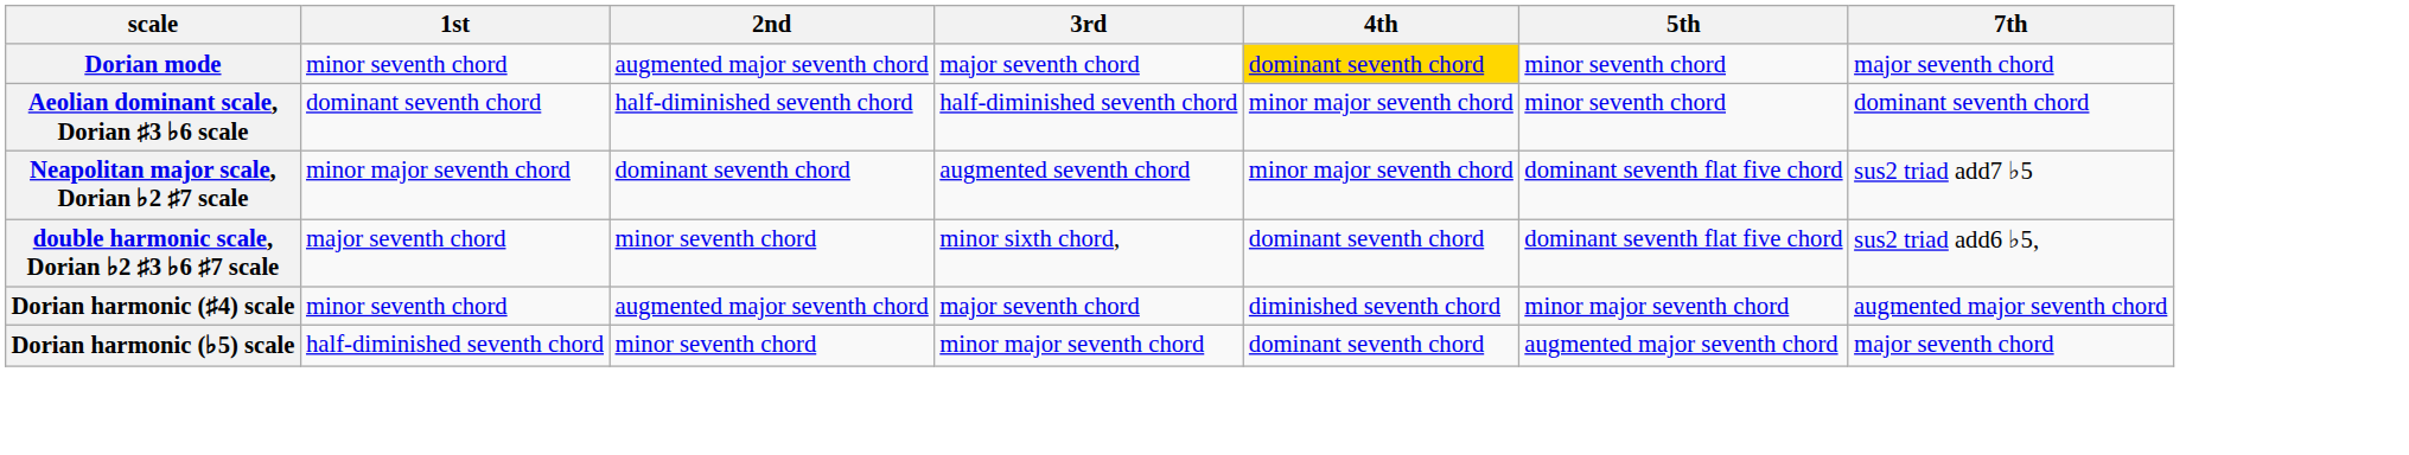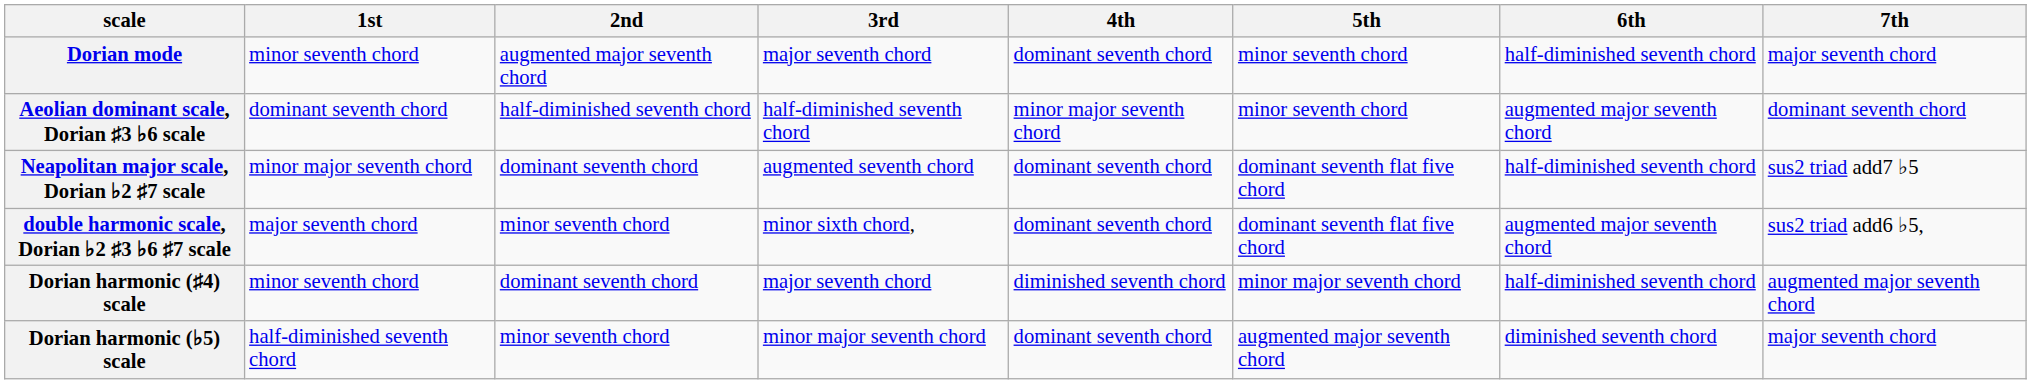+ column: 6th | half-diminished seventh chord | augmented major seventh chord | half-diminished seventh chord | augmented major seventh chord | half-diminished seventh chord | diminished seventh chord
Dorian mode | 4th: gold background -> no background
Neapolitan major scale, Dorian ♭2 ♯7 scale | 4th: minor major seventh chord -> dominant seventh chord
Dorian harmonic (♯4) scale | 2nd: augmented major seventh chord -> dominant seventh chord
